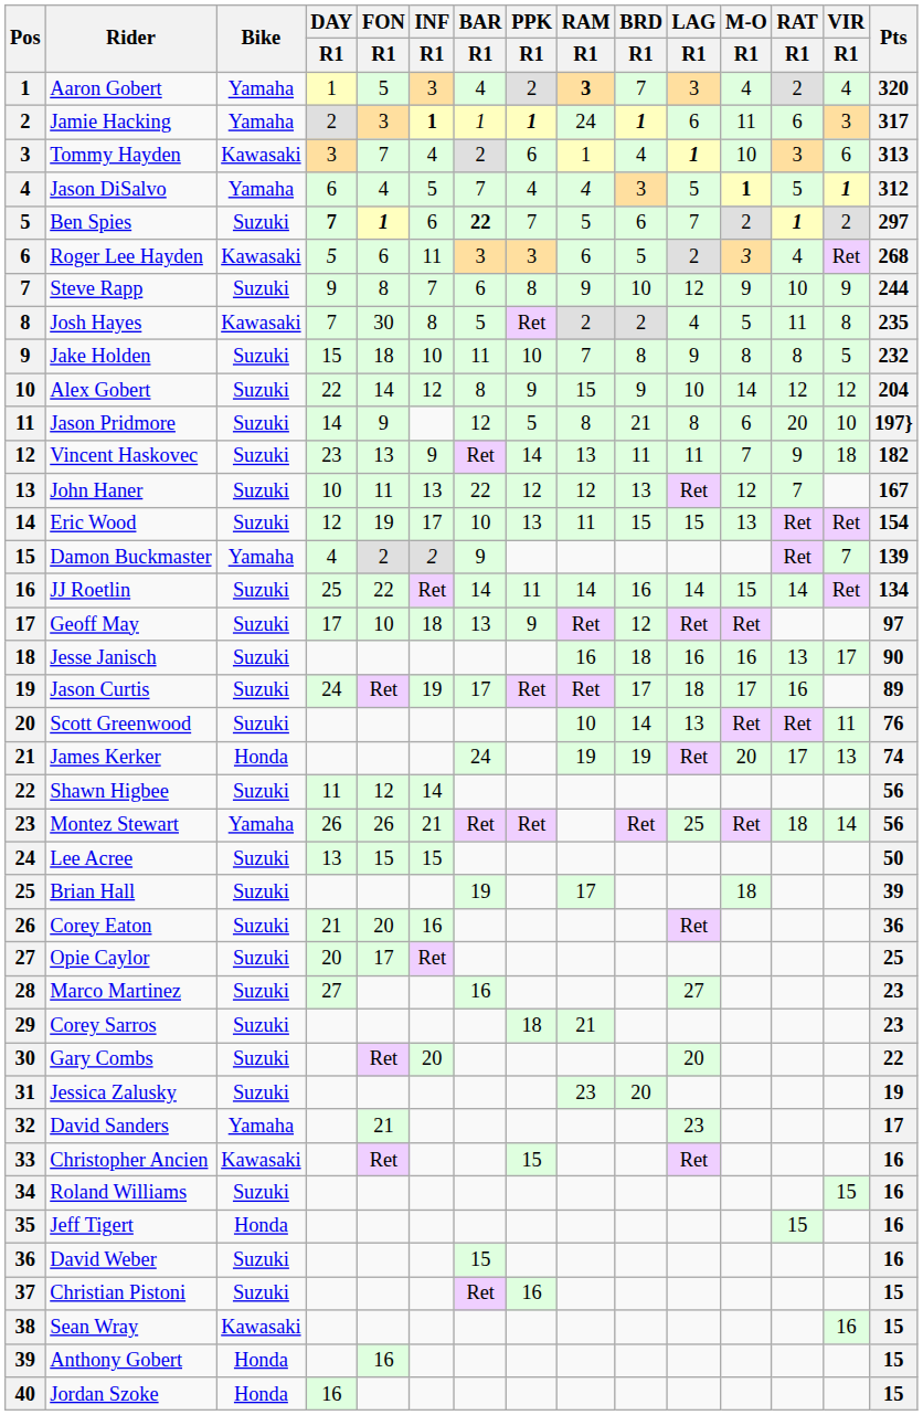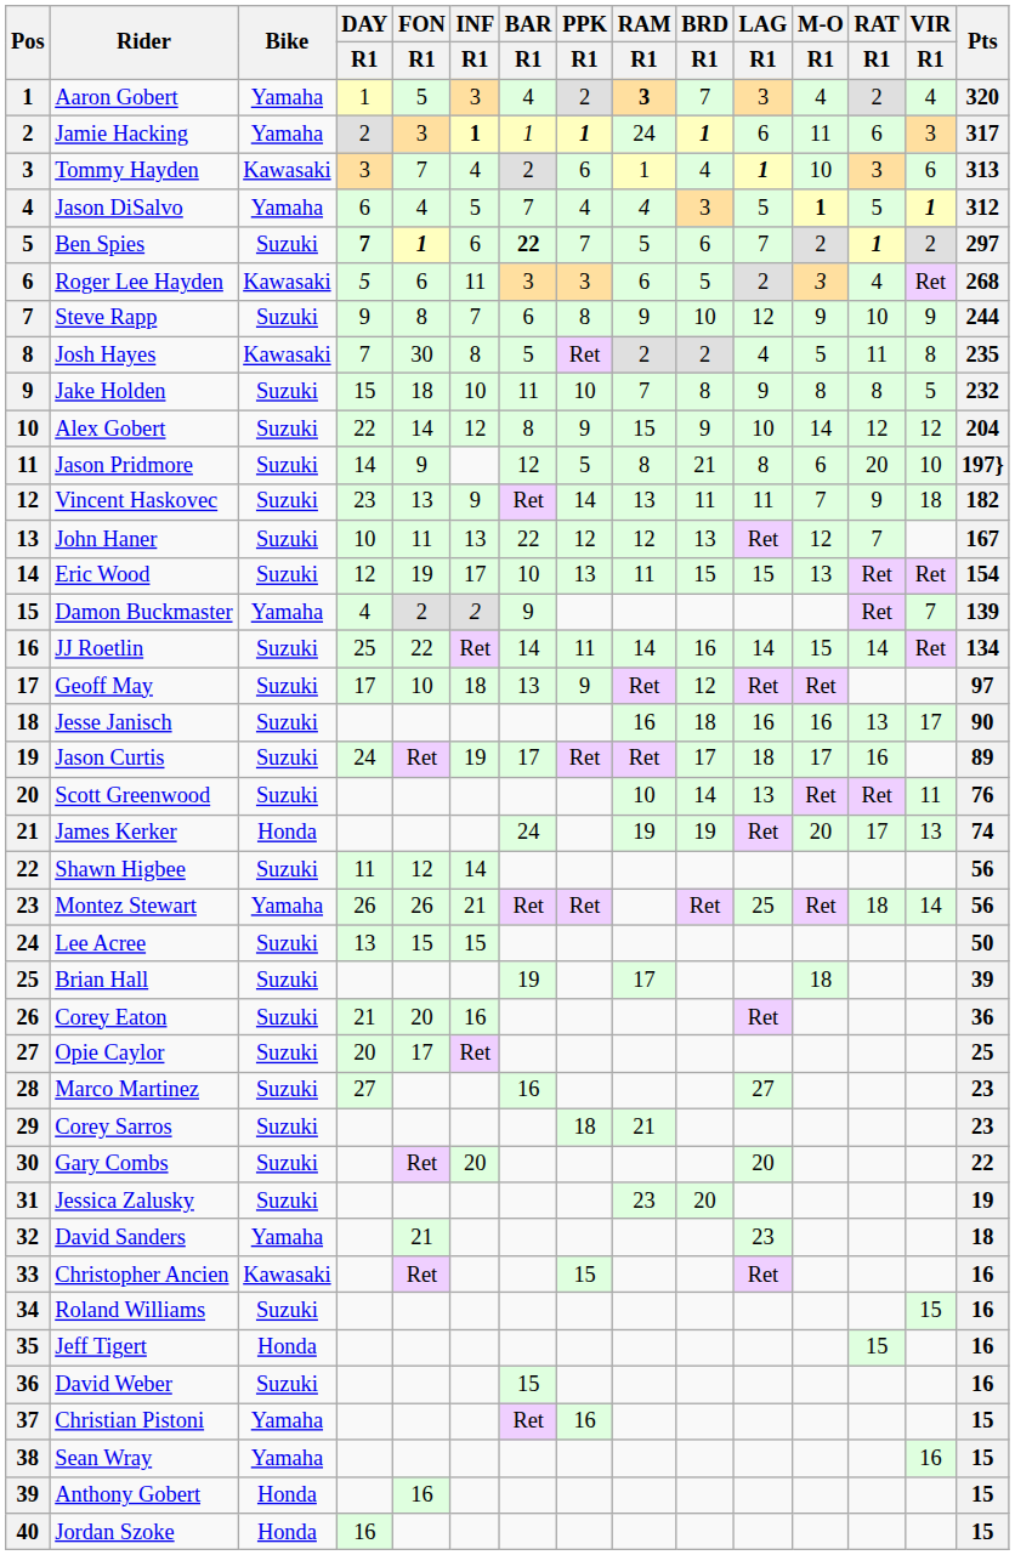David Sanders | Pts: 17 -> 18
Christian Pistoni | Bike: Suzuki -> Yamaha
Sean Wray | Bike: Kawasaki -> Yamaha
